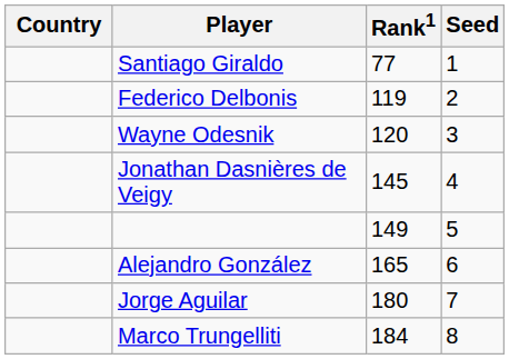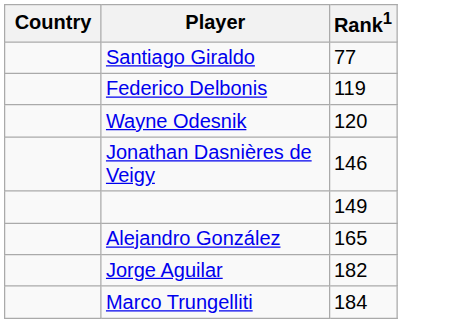- column: Seed | 1 | 2 | 3 | 4 | 5 | 6 | 7 | 8
Jonathan Dasnières de Veigy | Rank1: 145 -> 146
Jorge Aguilar | Rank1: 180 -> 182
